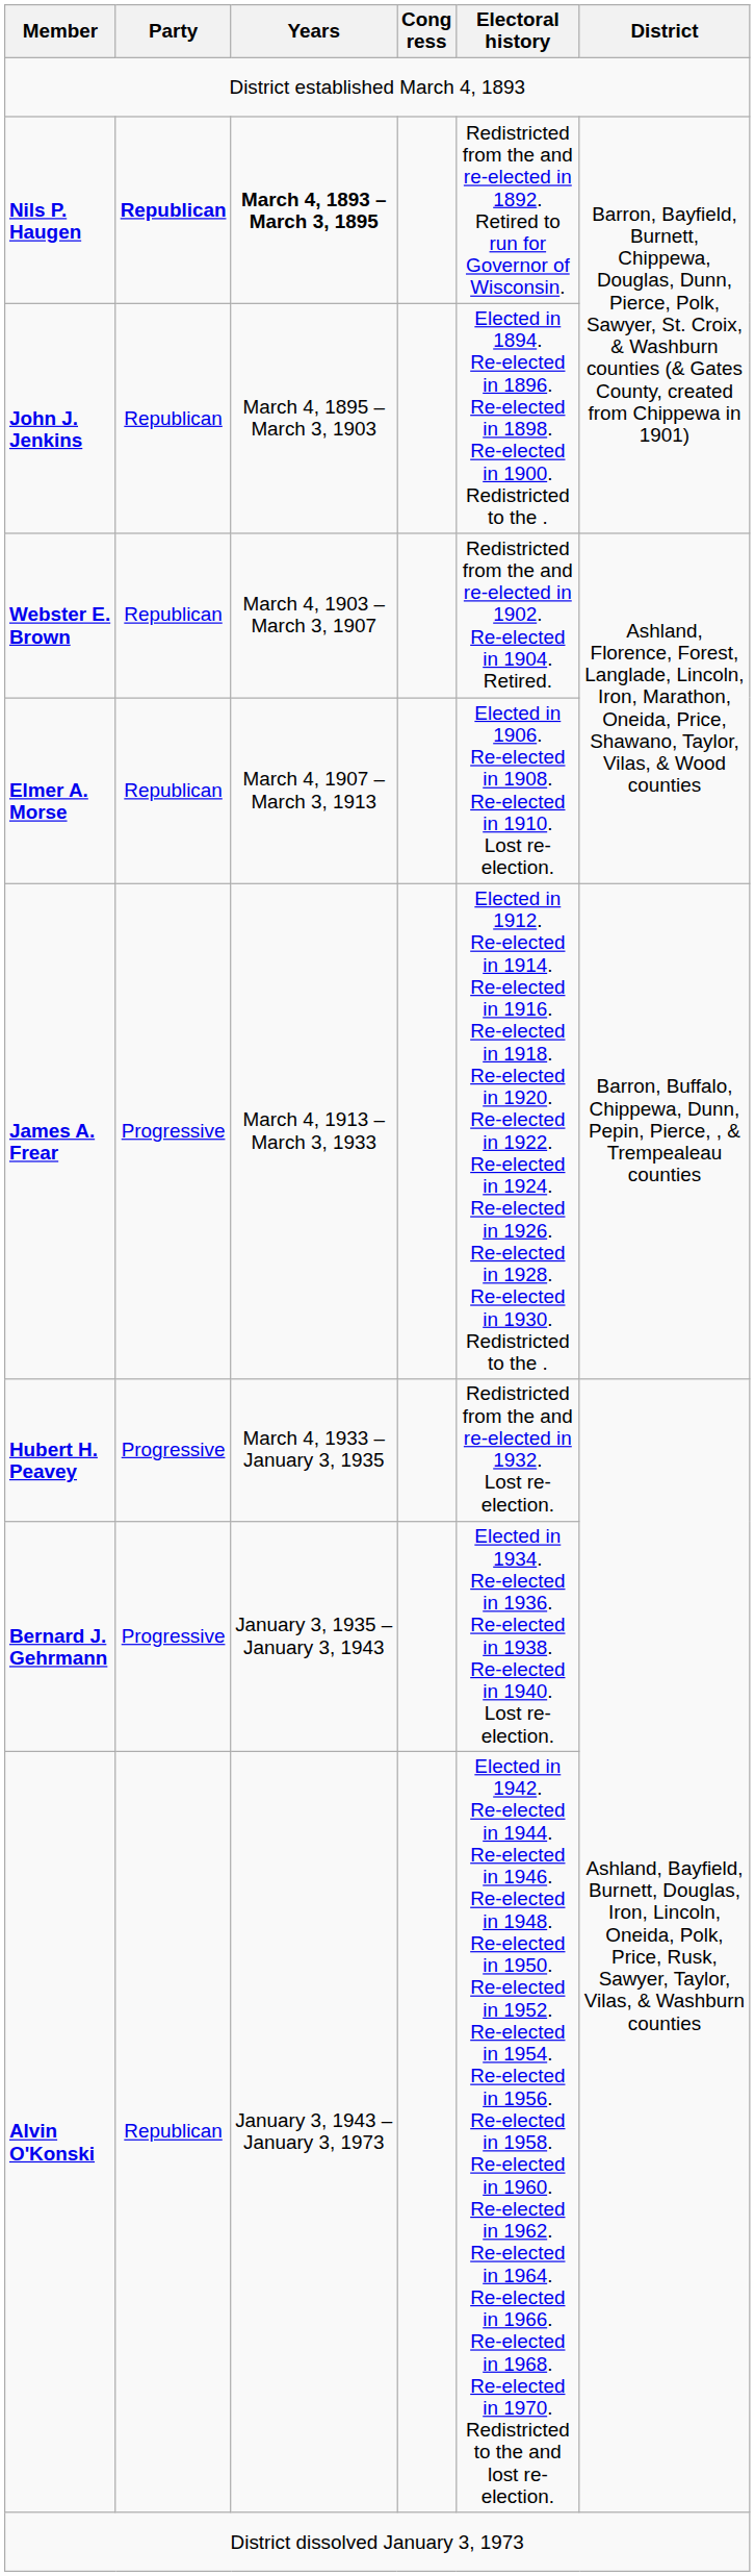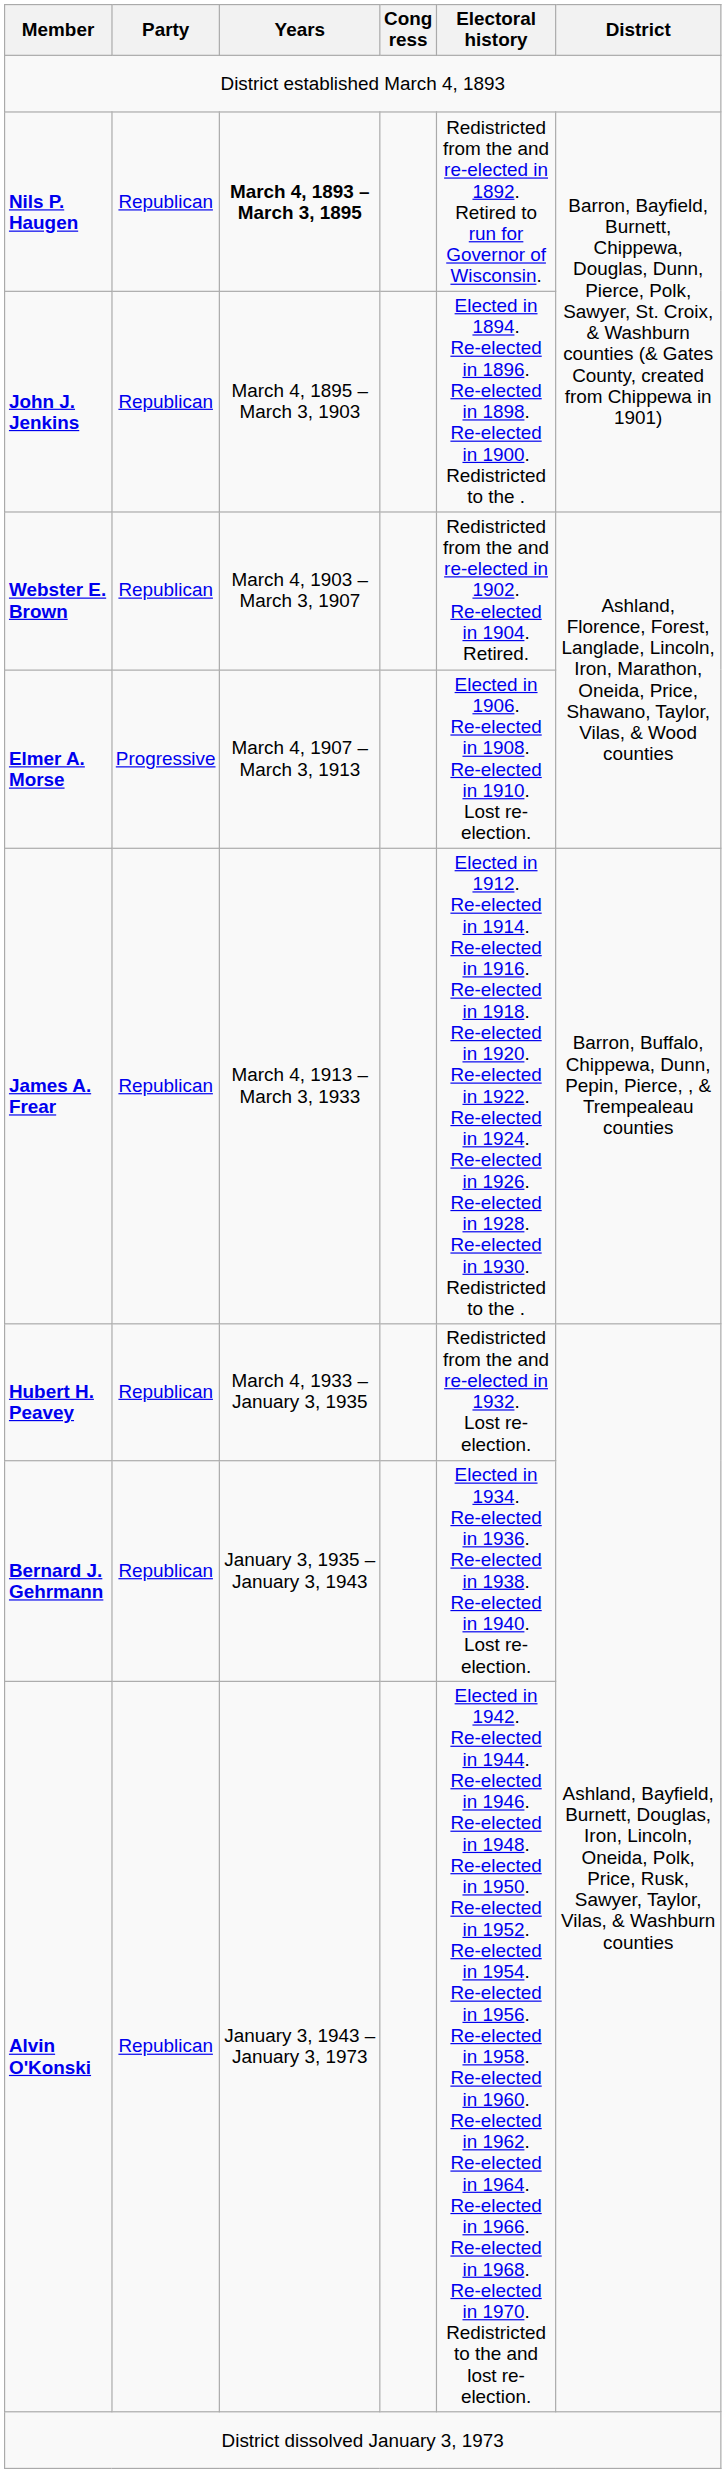Nils P. Haugen | Party: bold -> normal
Elmer A. Morse | Party: Republican -> Progressive
James A. Frear | Party: Progressive -> Republican
Hubert H. Peavey | Party: Progressive -> Republican
Bernard J. Gehrmann | Party: Progressive -> Republican
